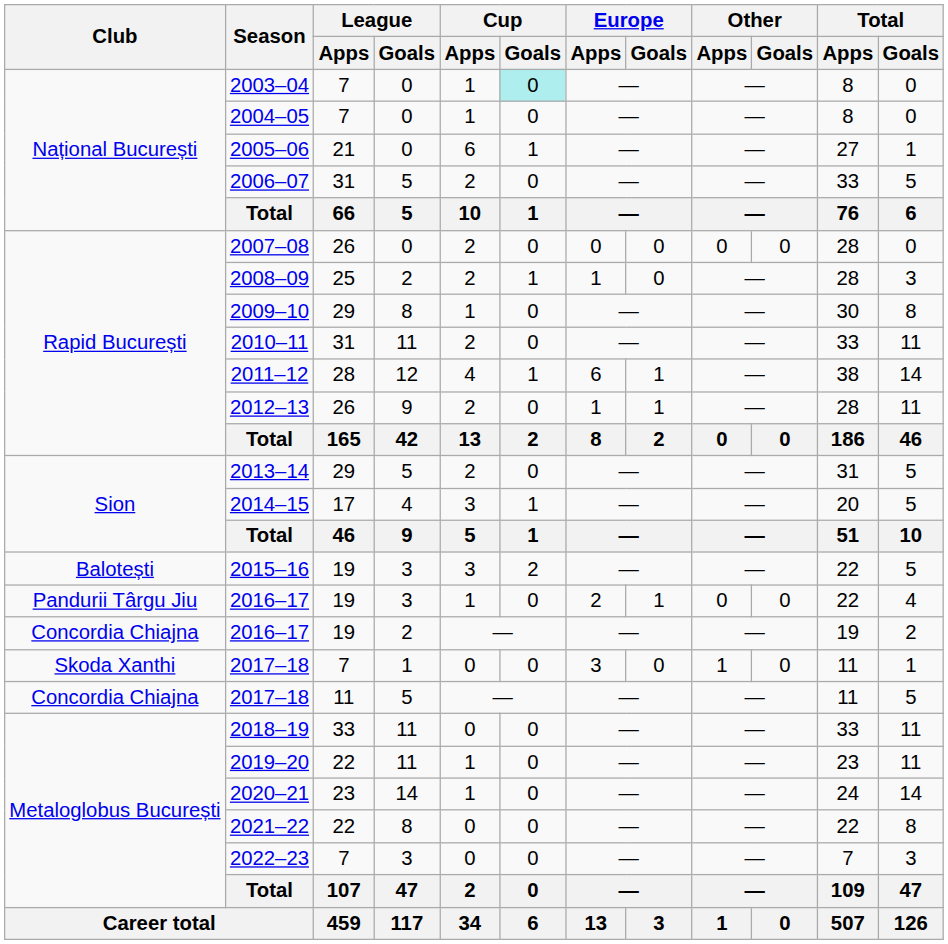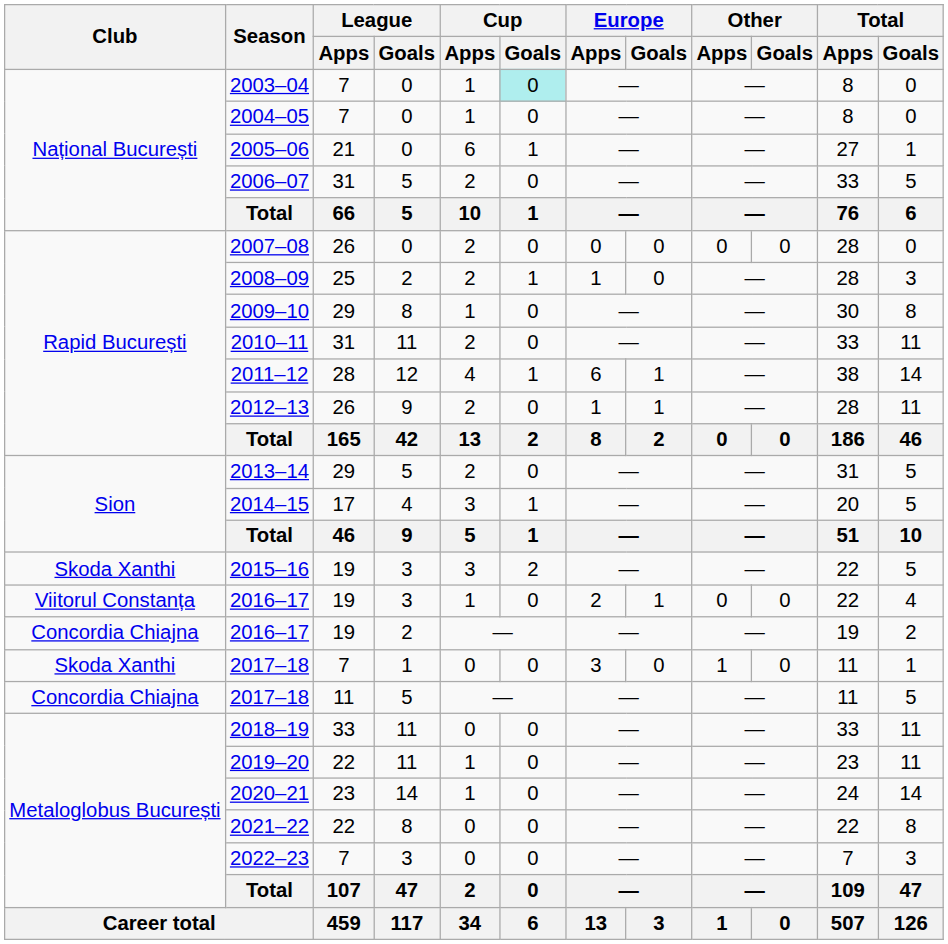2015–16 | Club: Balotești -> Skoda Xanthi
2016–17 / 3 | Club: Pandurii Târgu Jiu -> Viitorul Constanța
